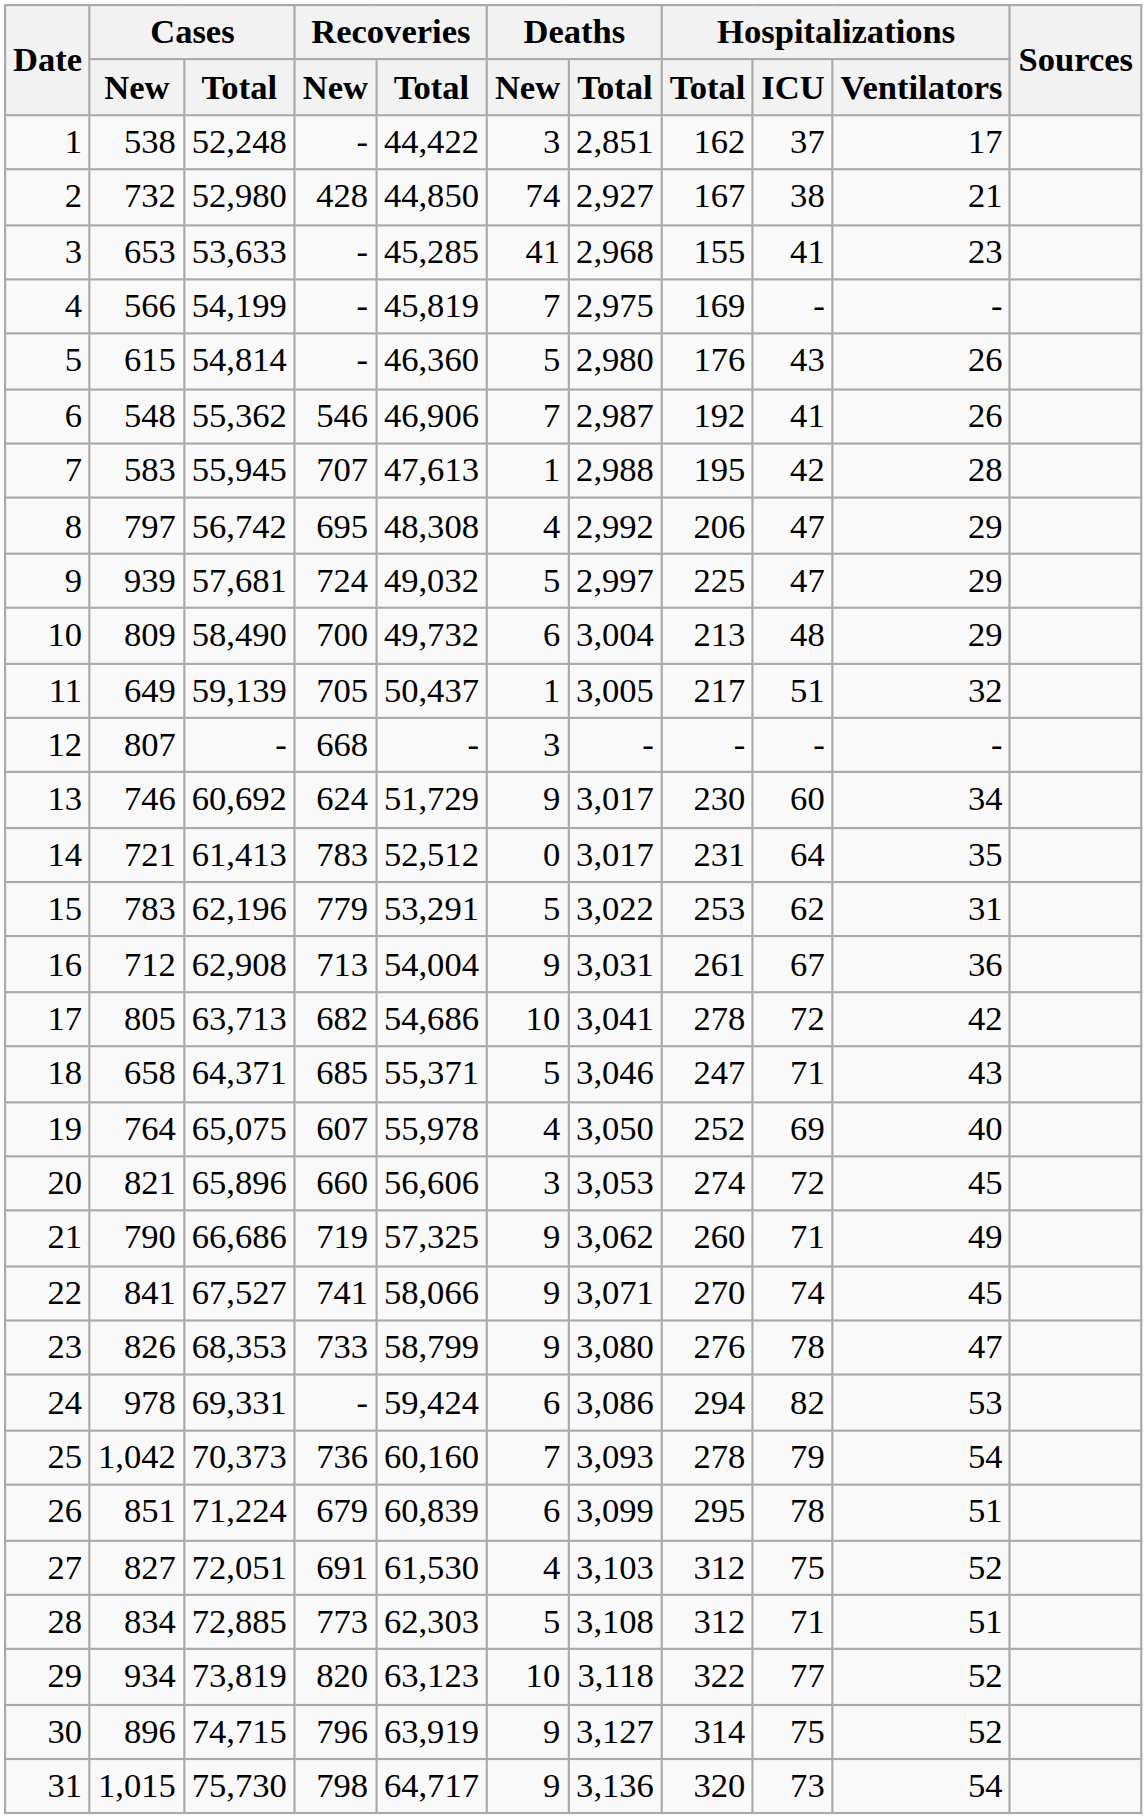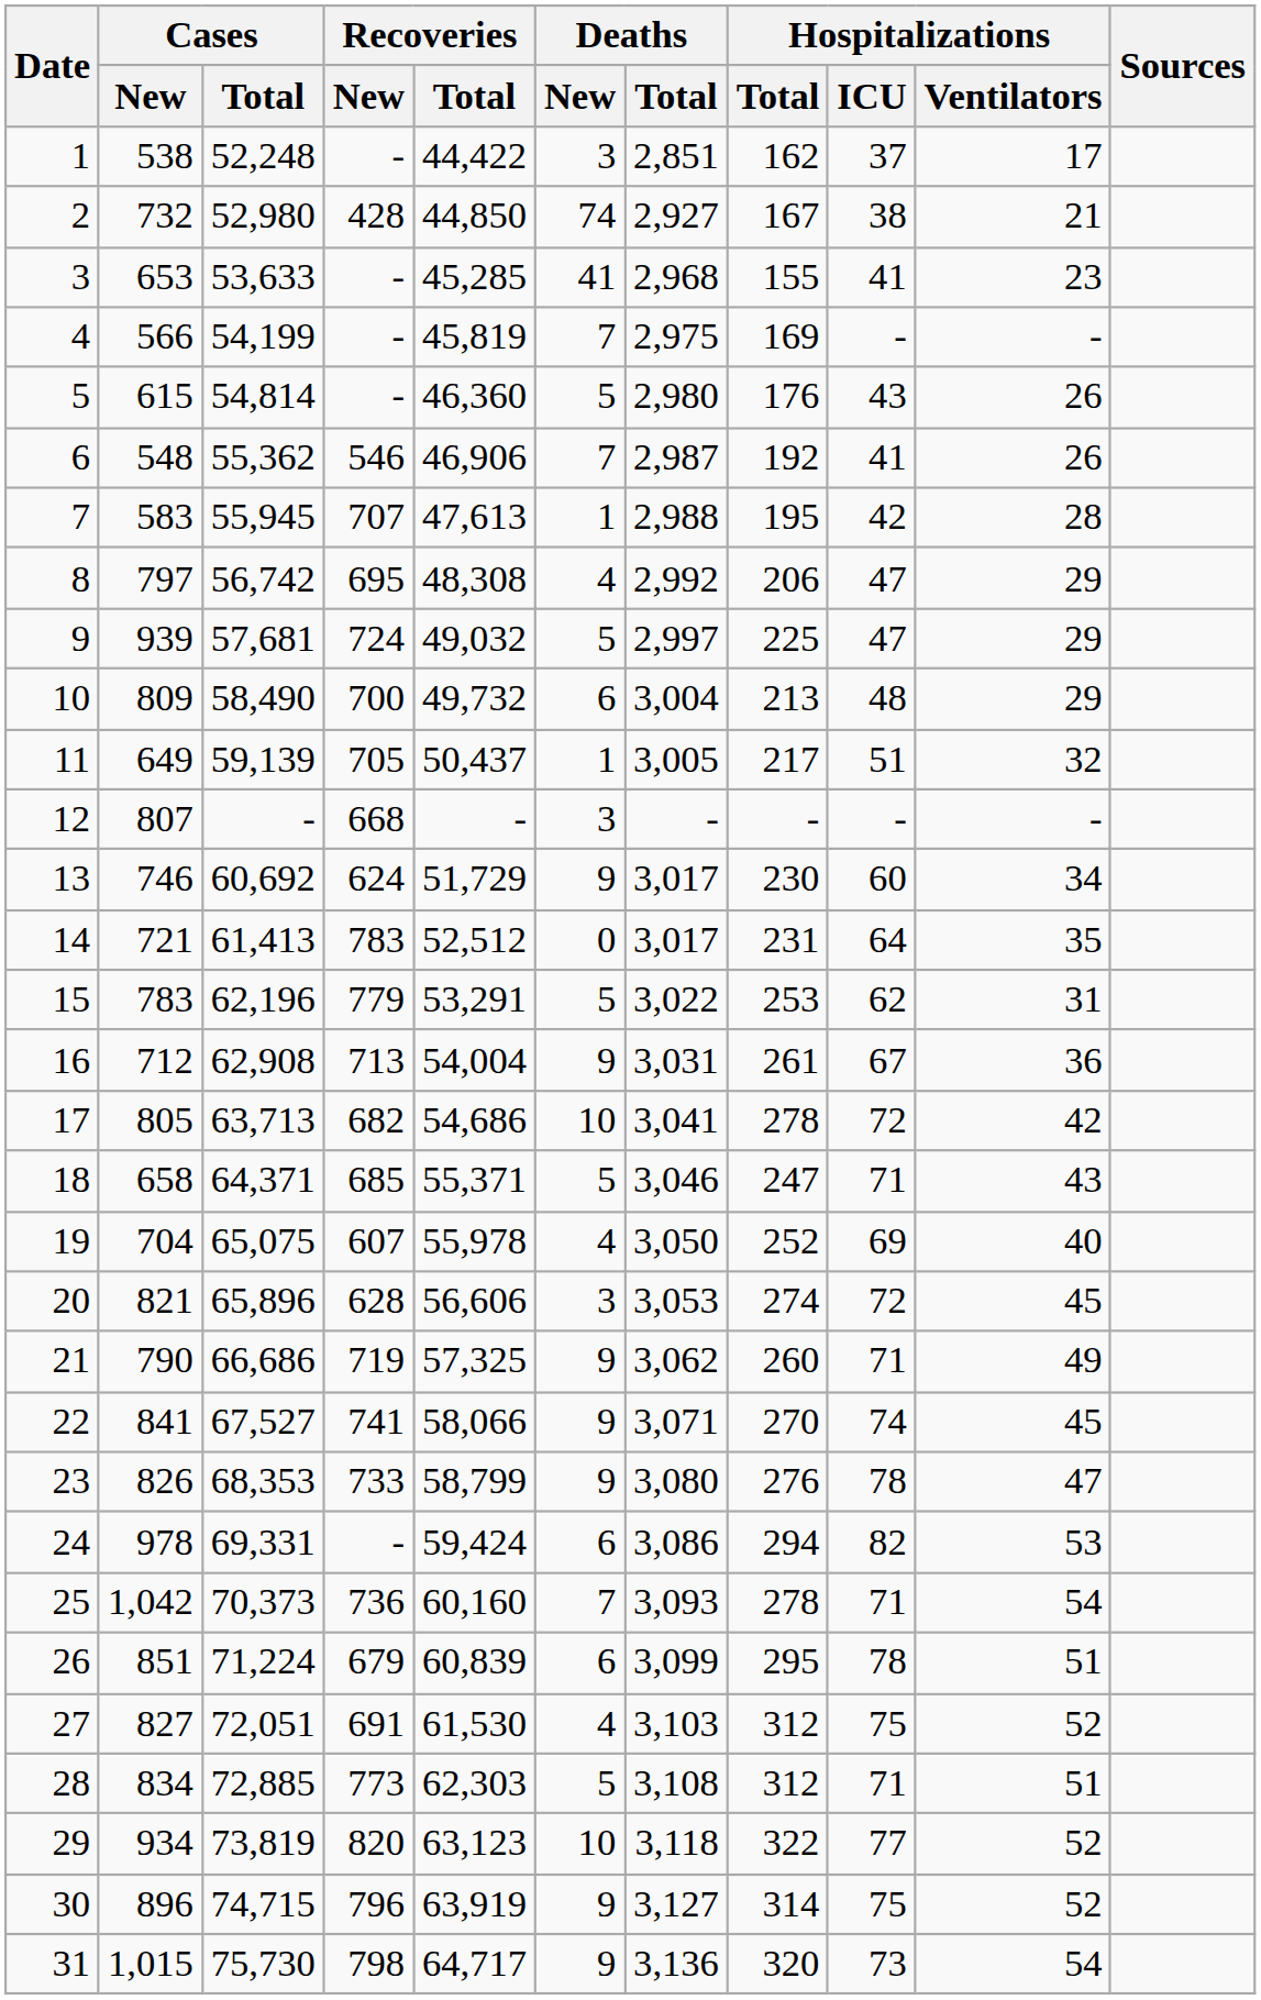19 | Cases / New: 764 -> 704
20 | Recoveries / New: 660 -> 628
25 | Hospitalizations / ICU: 79 -> 71
